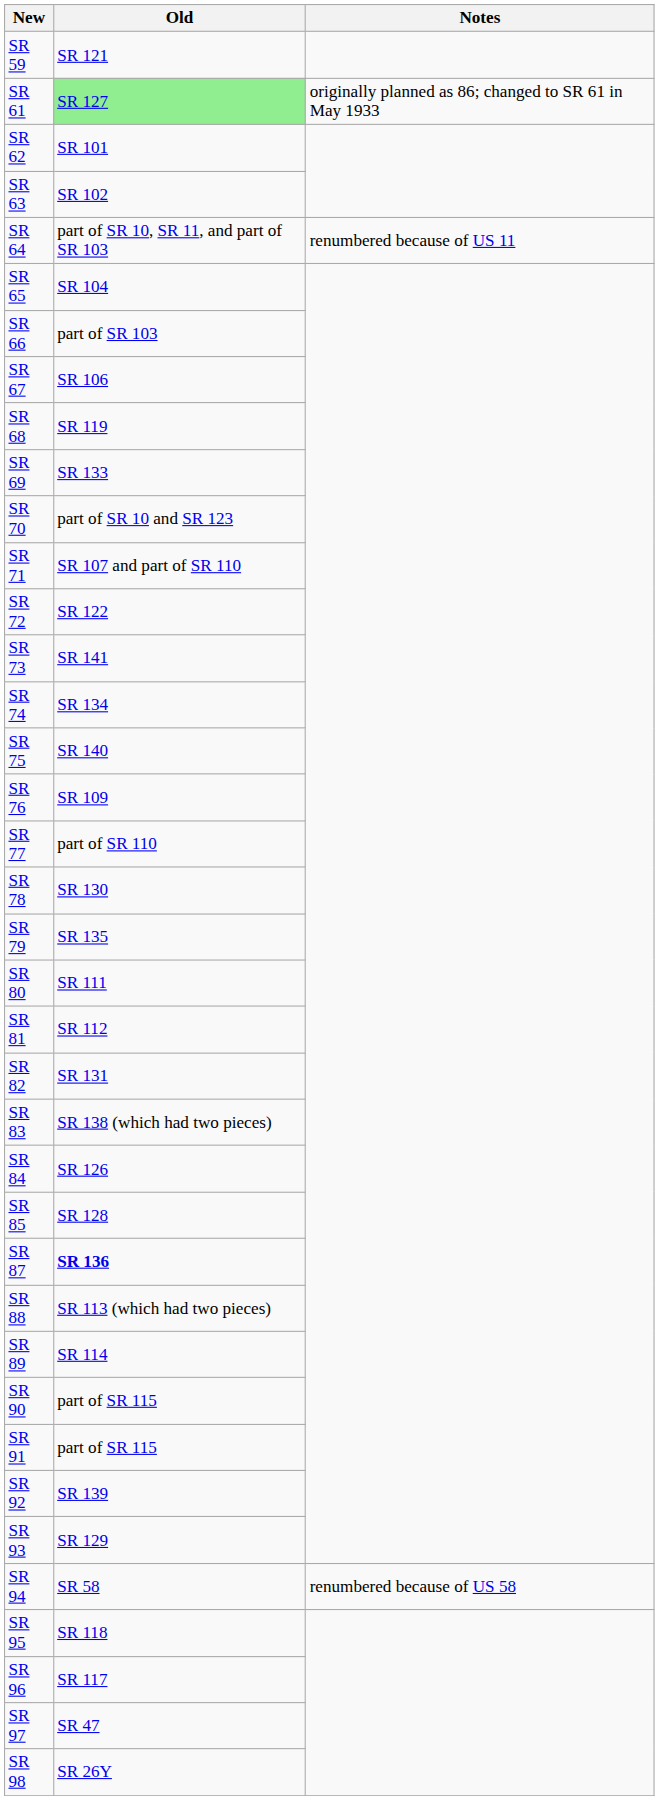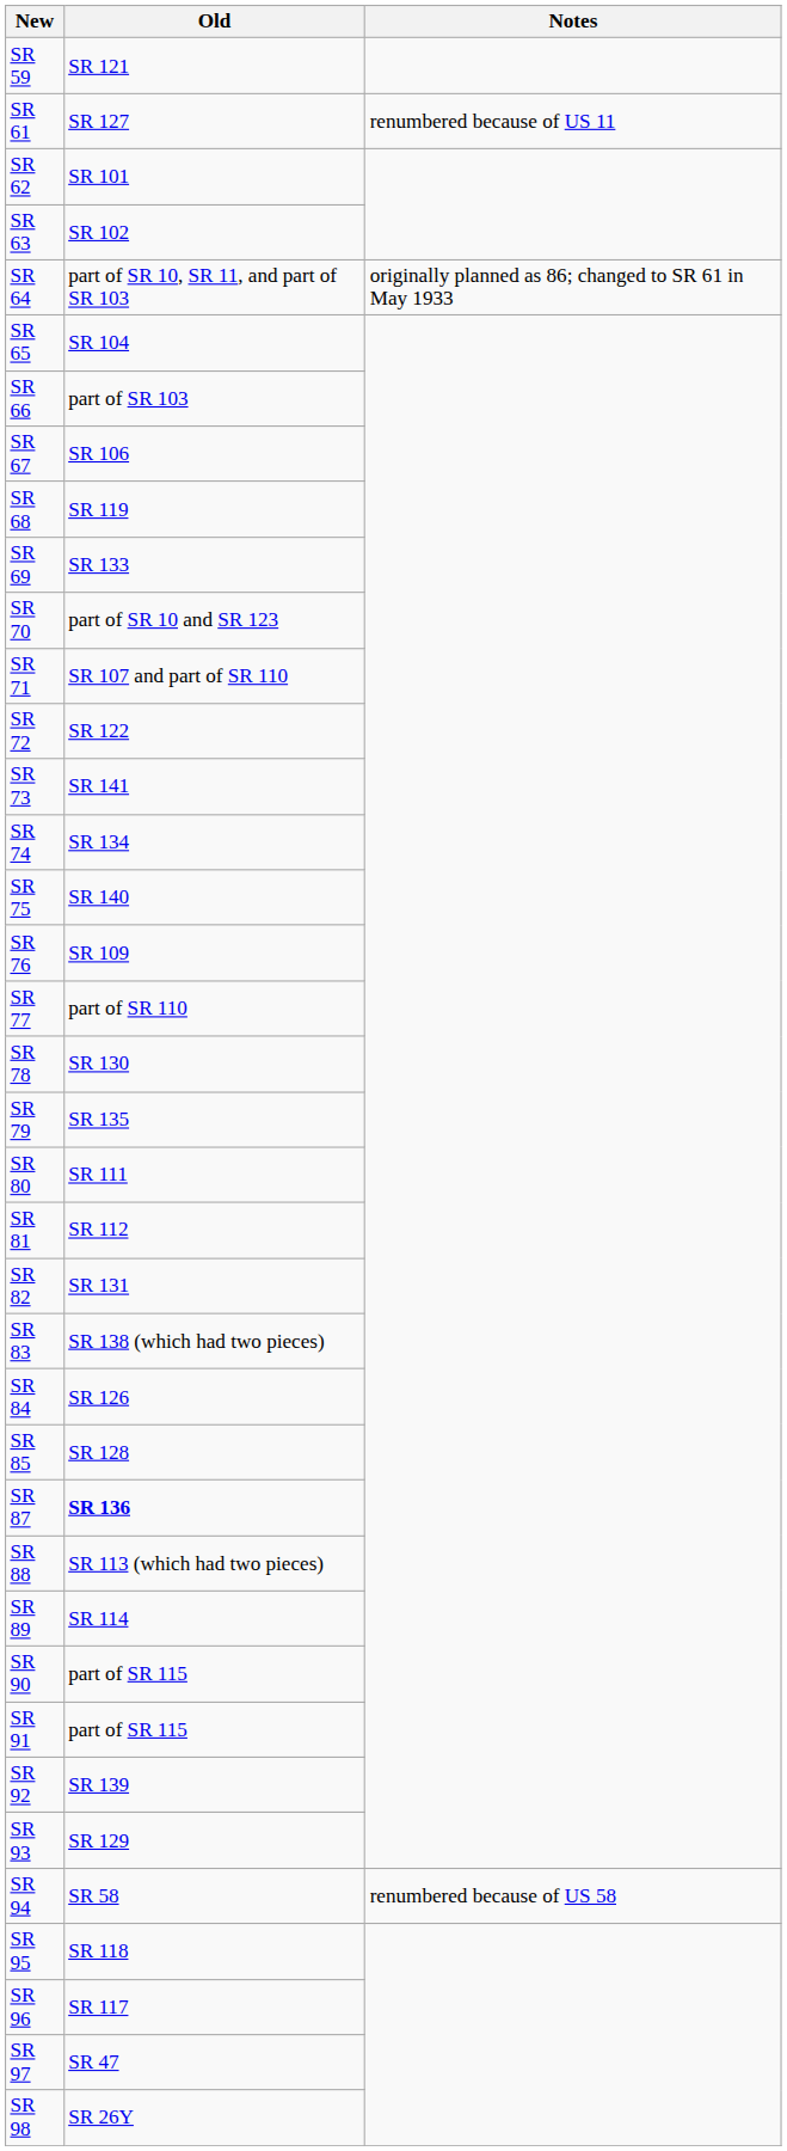SR 61 | Old: lightgreen background -> no background
SR 61 | Notes: originally planned as 86; changed to SR 61 in May 1933 -> renumbered because of US 11
SR 64 | Notes: renumbered because of US 11 -> originally planned as 86; changed to SR 61 in May 1933
